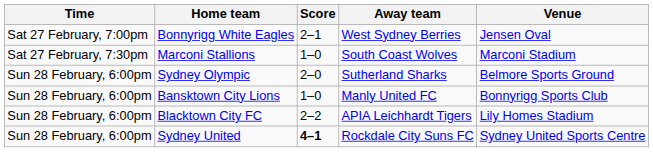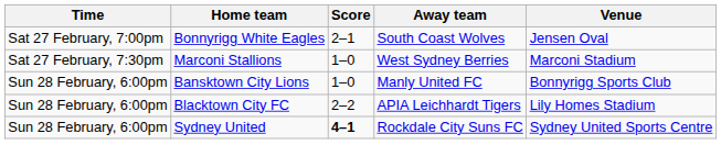Bonnyrigg White Eagles | Away team: West Sydney Berries -> South Coast Wolves
Marconi Stallions | Away team: South Coast Wolves -> West Sydney Berries
- row: Sun 28 February, 6:00pm | Sydney Olympic | 2–0 | Sutherland Sharks | Belmore Sports Ground
